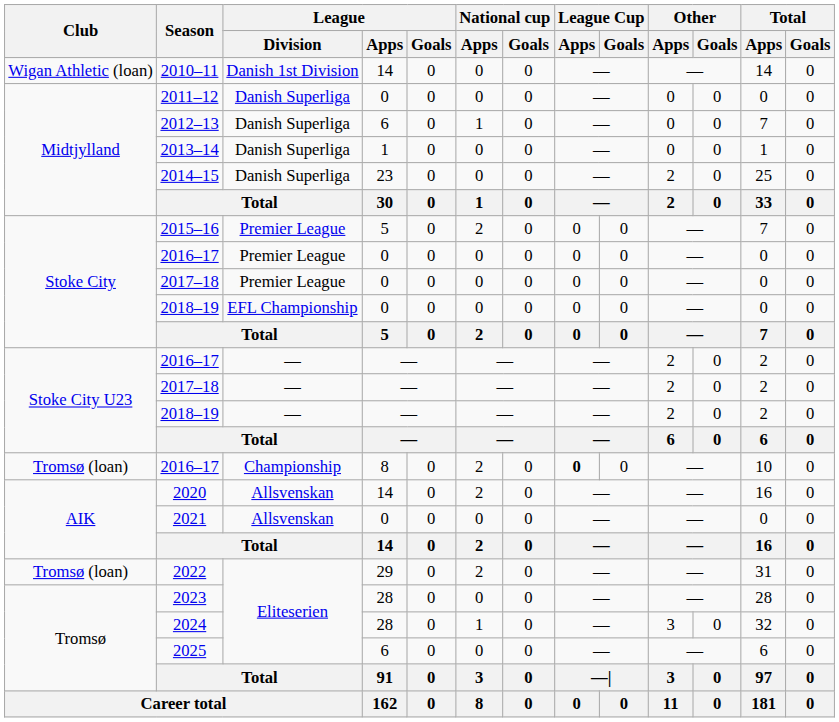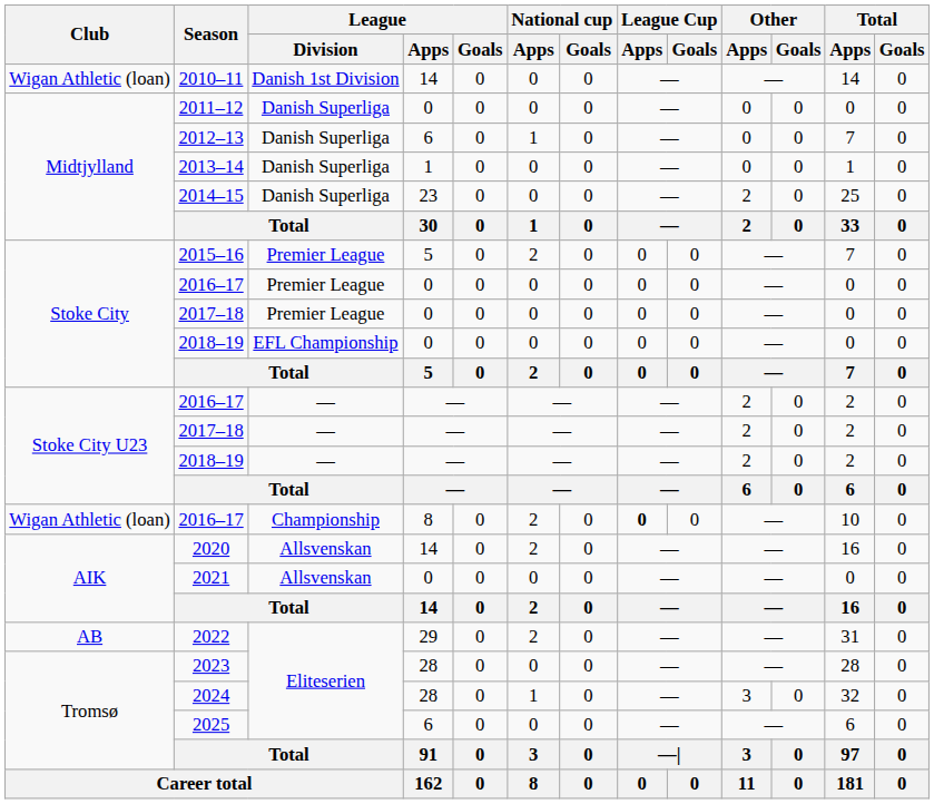2016–17 / 8 | Club: Tromsø (loan) -> Wigan Athletic (loan)
2022 | Club: Tromsø (loan) -> AB
